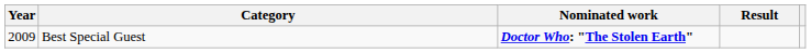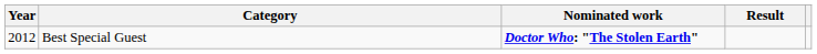Best Special Guest | Year: 2009 -> 2012
